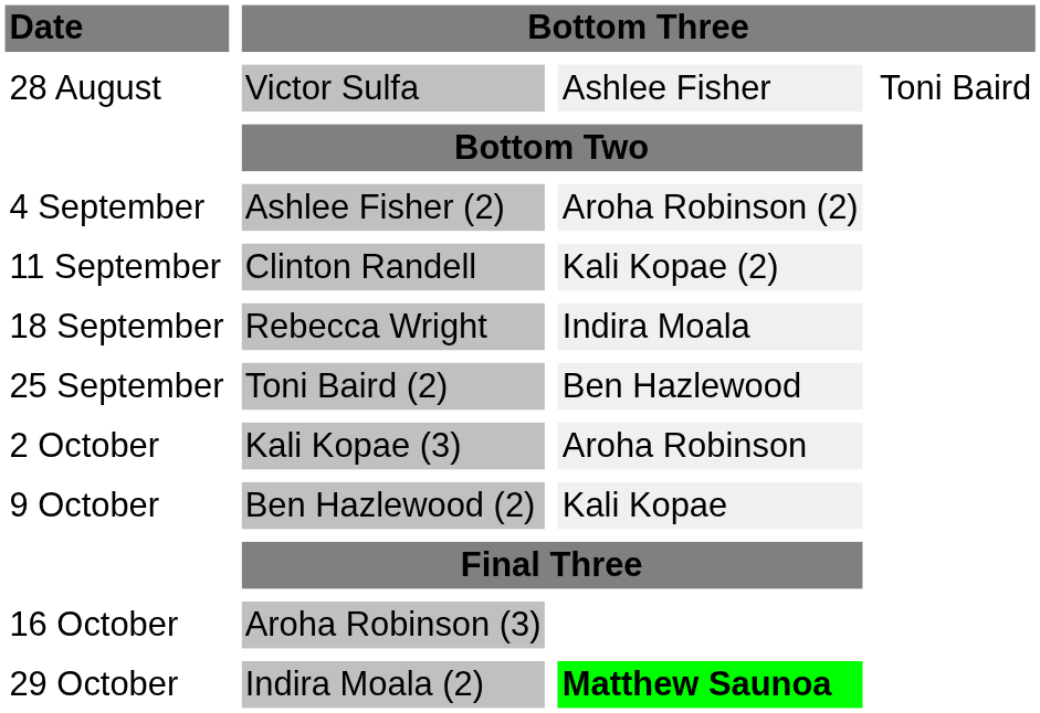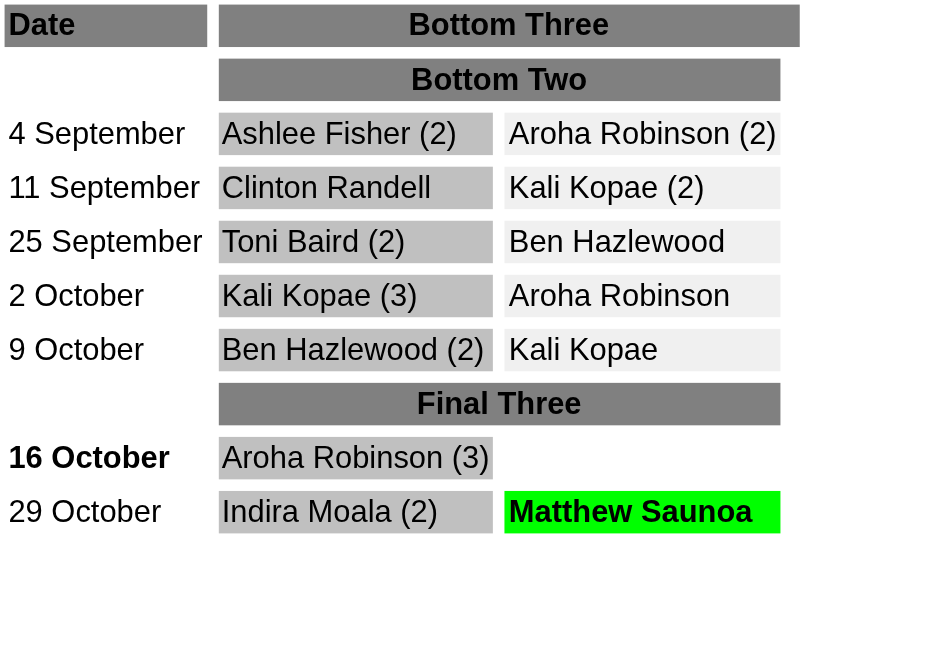- row: 28 August | Victor Sulfa | Ashlee Fisher | Toni Baird
- row: 18 September | Rebecca Wright | Indira Moala
Aroha Robinson (3) | Date: normal -> bold
